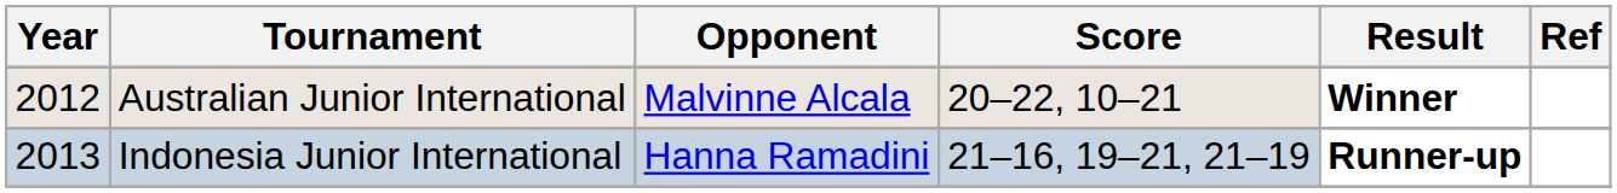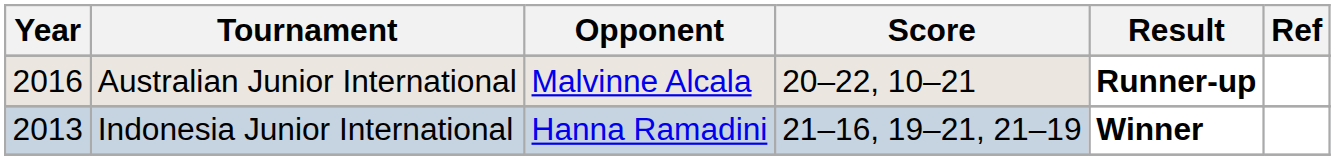Australian Junior International | Year: 2012 -> 2016
Australian Junior International | Result: Winner -> Runner-up
Indonesia Junior International | Result: Runner-up -> Winner
